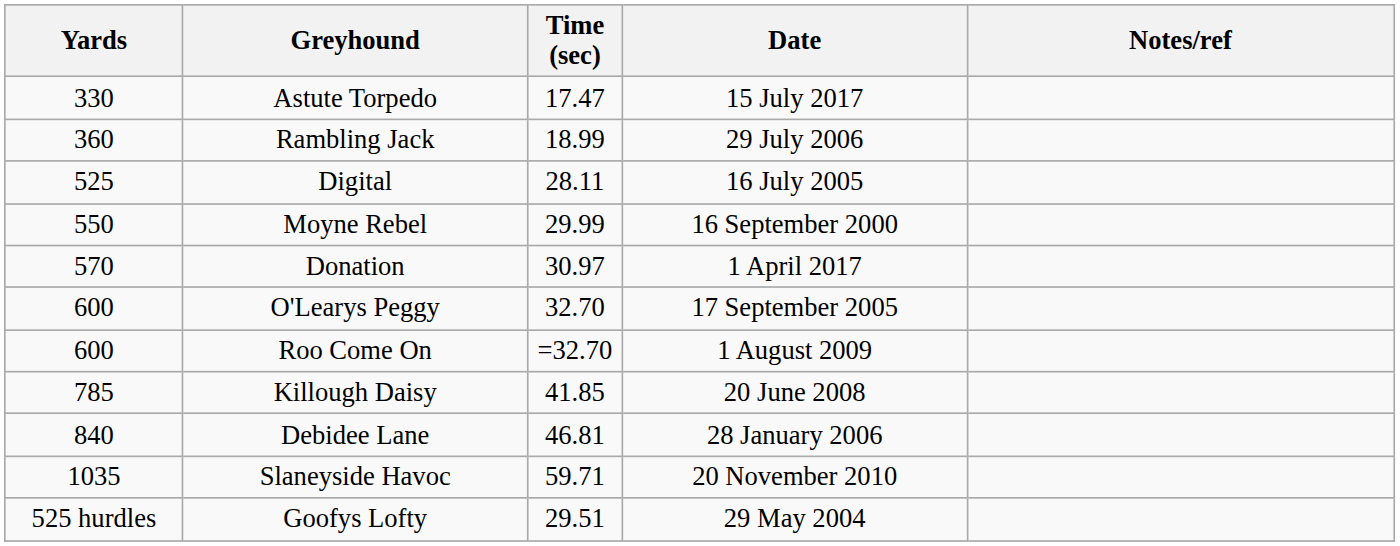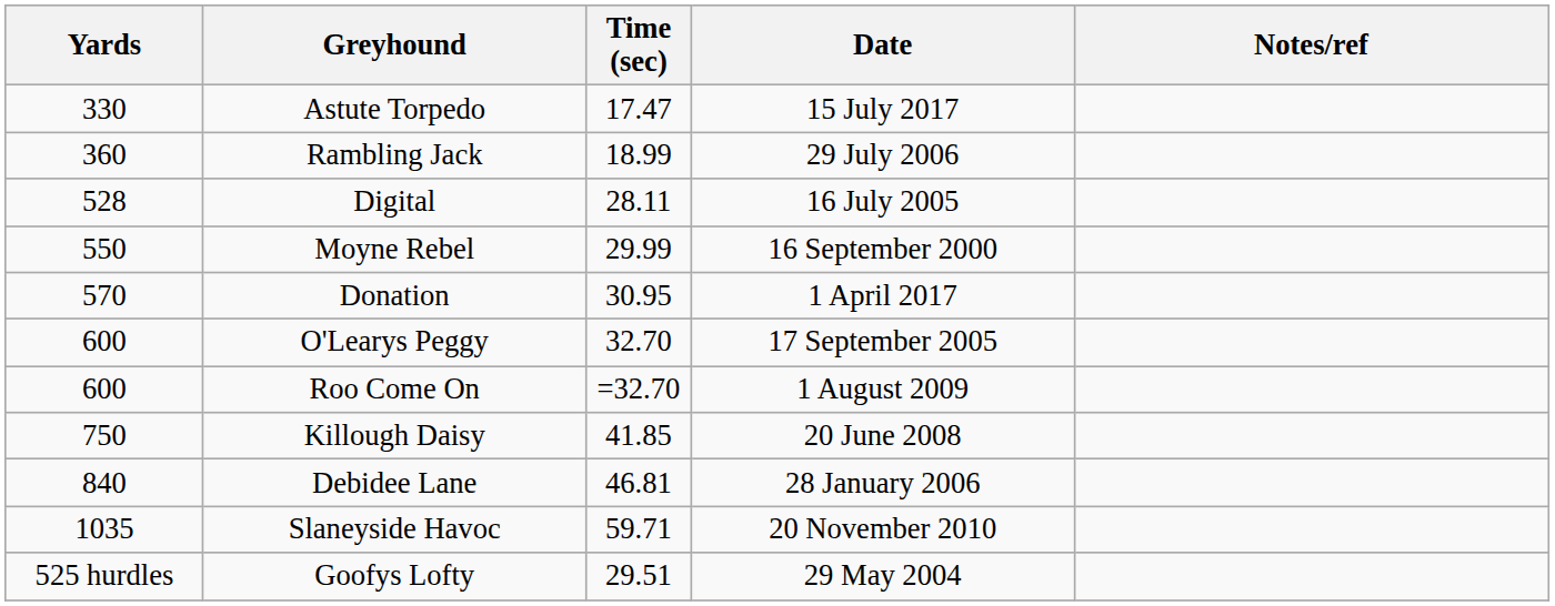Digital | Yards: 525 -> 528
Donation | Time (sec): 30.97 -> 30.95
Killough Daisy | Yards: 785 -> 750
